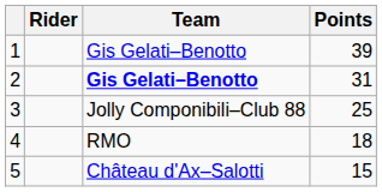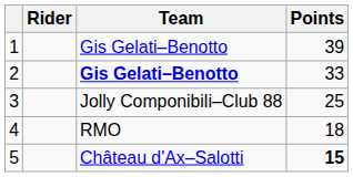2 | Points: 31 -> 33
5 | Points: normal -> bold
